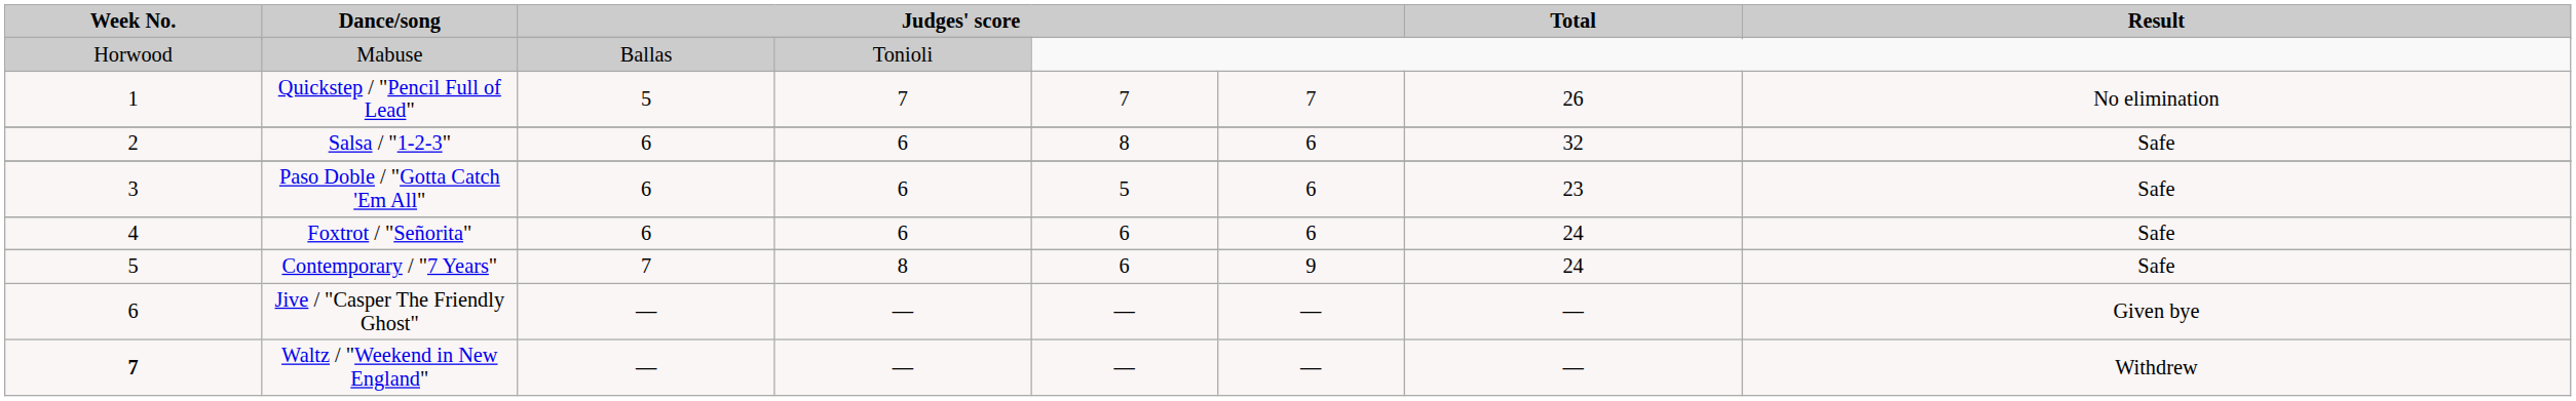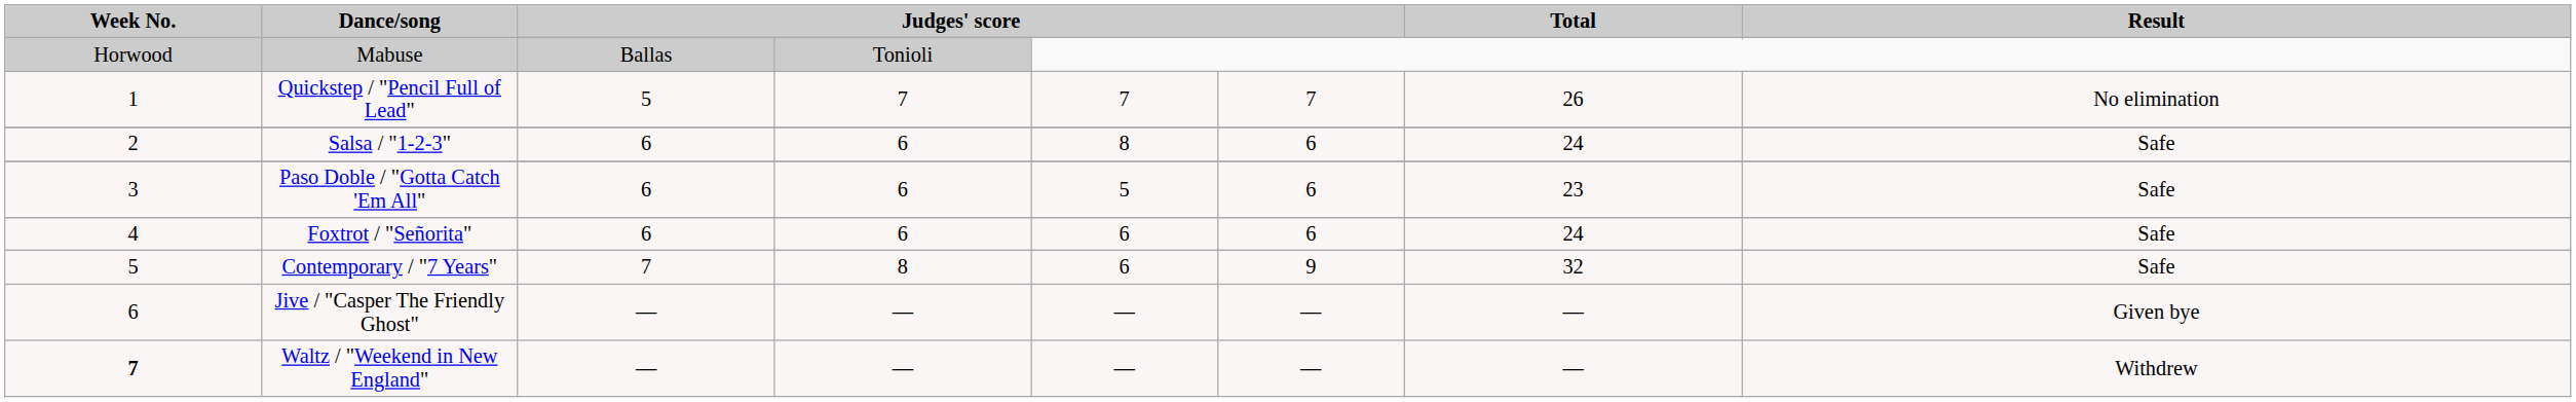Salsa / "1-2-3" | Total: 32 -> 24
Contemporary / "7 Years" | Total: 24 -> 32
